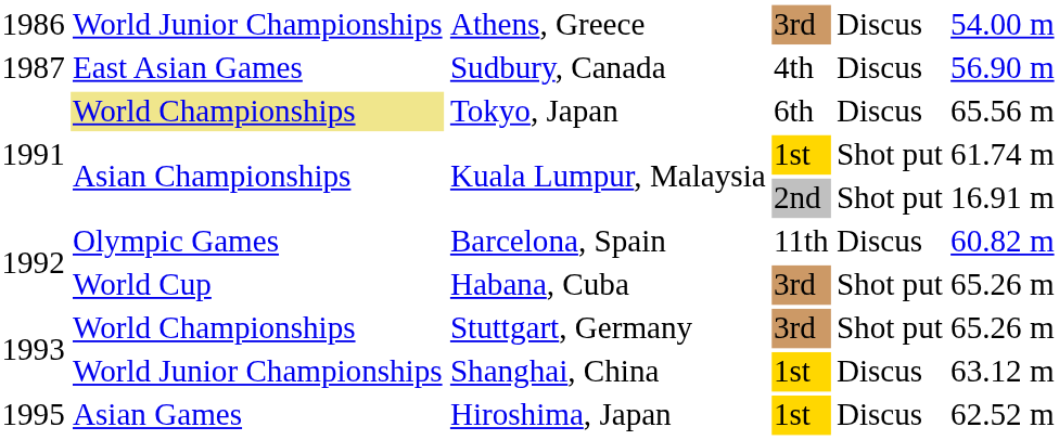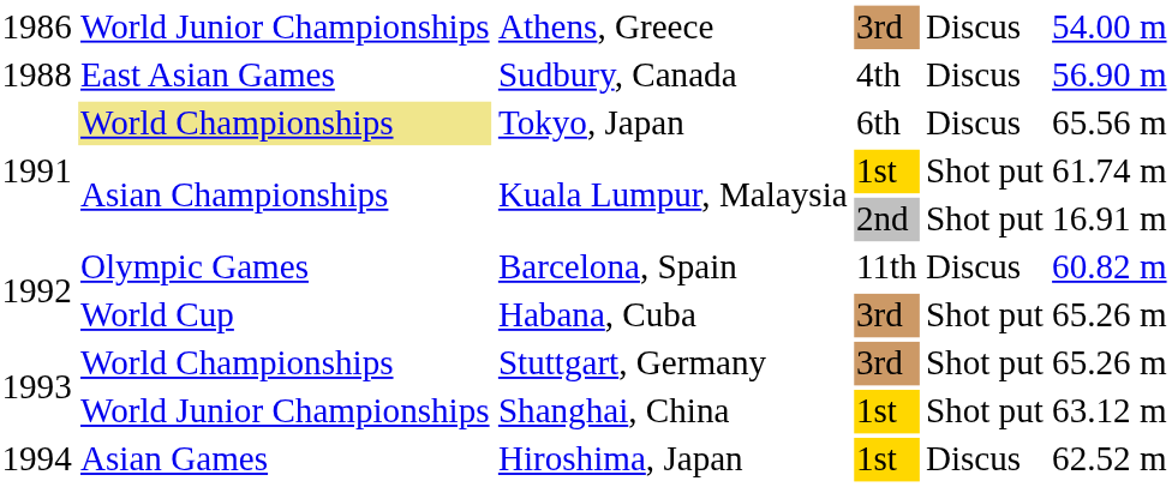Sudbury, Canada | column 1: 1987 -> 1988
Shanghai, China | column 5: Discus -> Shot put
Hiroshima, Japan | column 1: 1995 -> 1994
